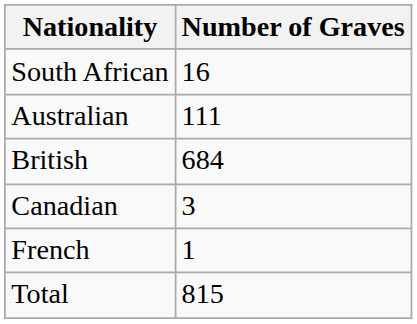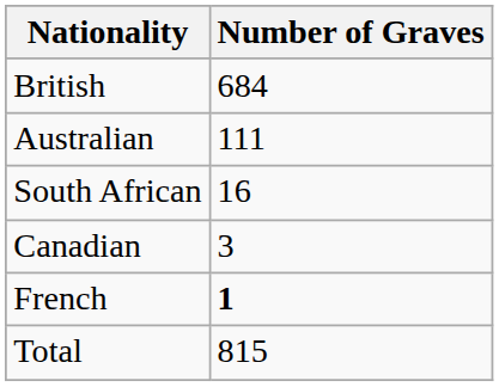rows swapped: British <-> South African
French | Number of Graves: normal -> bold
